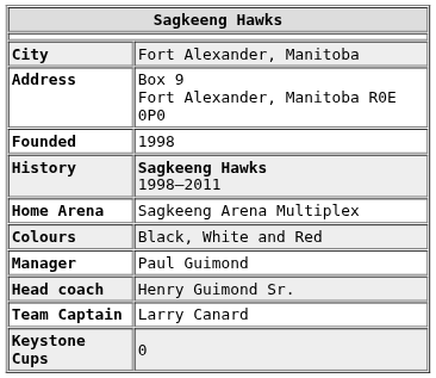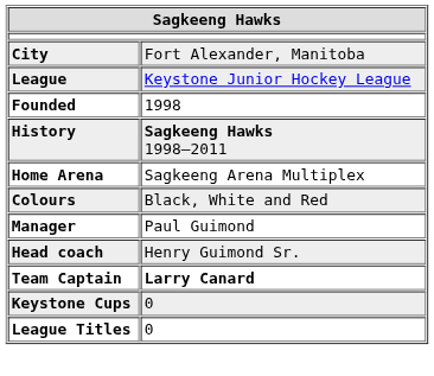- row: Address | Box 9 Fort Alexander, Manitoba R0E 0P0
+ row: League | Keystone Junior Hockey League
Team Captain | column 2: normal -> bold
+ row: League Titles | 0
